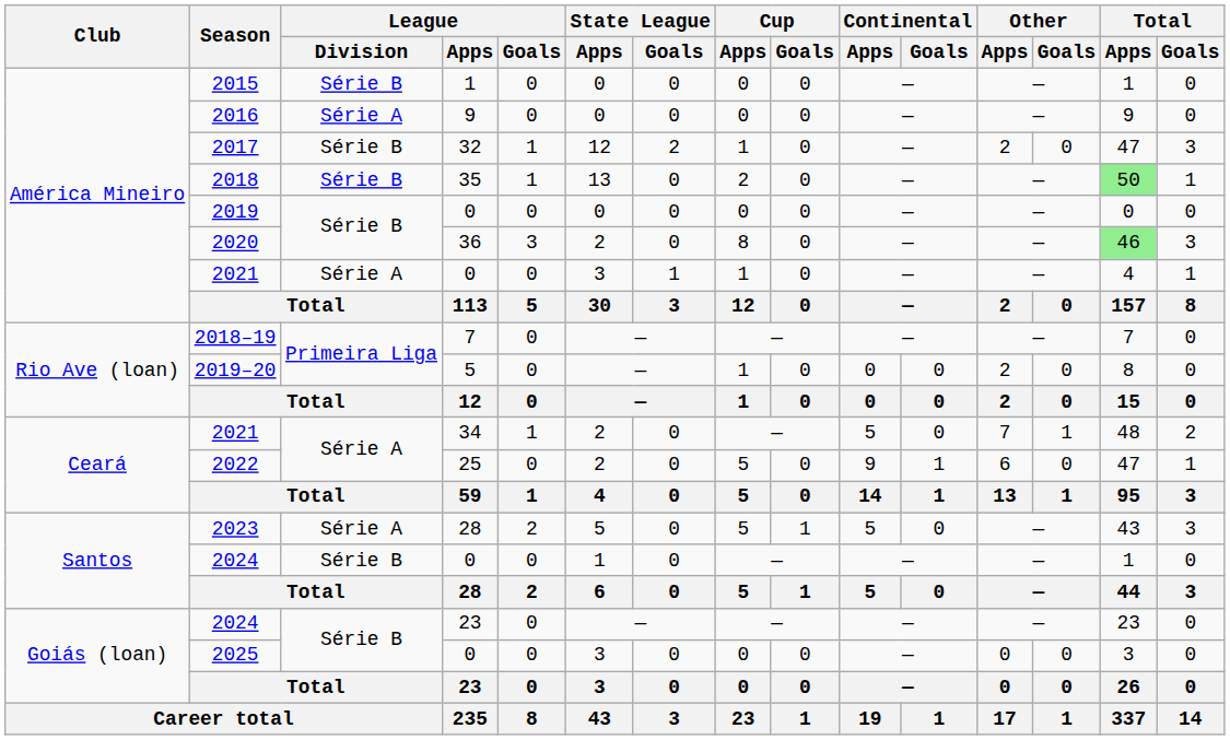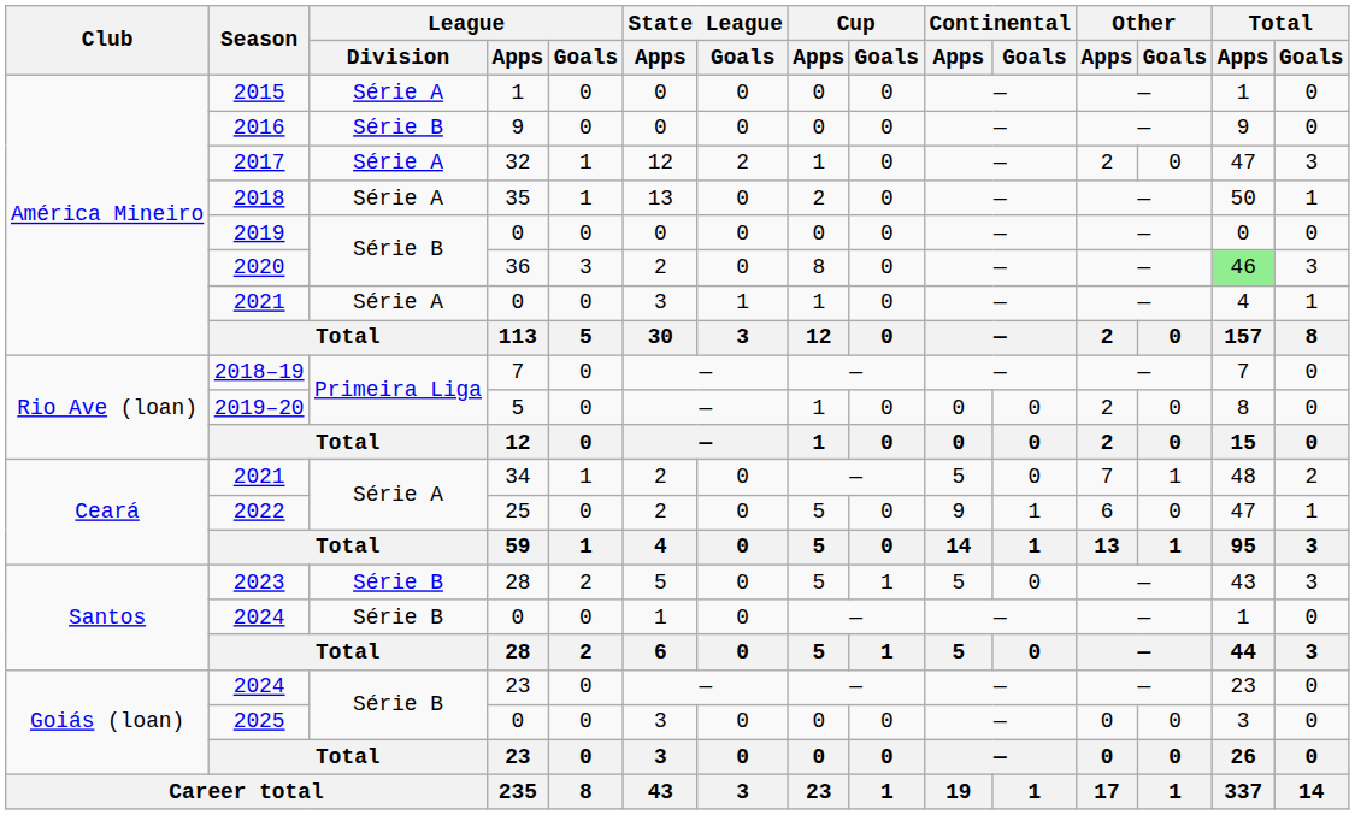2015 | League / Division: Série B -> Série A
2016 | League / Division: Série A -> Série B
2017 | League / Division: Série B -> Série A
2018 | League / Division: Série B -> Série A
2018 | Total / Apps: lightgreen background -> no background
2023 | League / Division: Série A -> Série B
